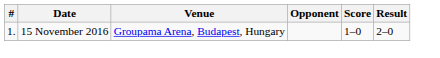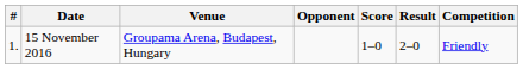+ column: Competition | Friendly
